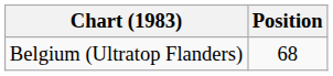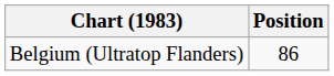Belgium (Ultratop Flanders) | Position: 68 -> 86
